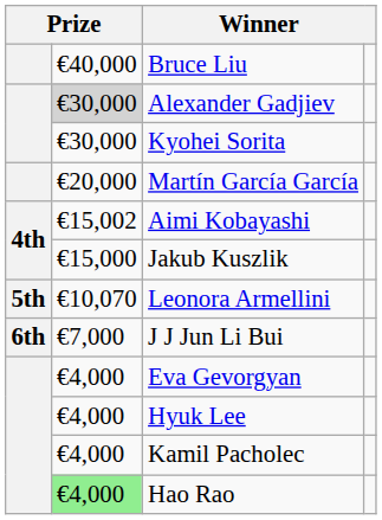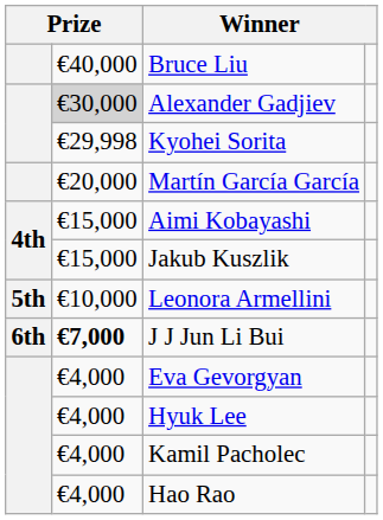Kyohei Sorita | column 2: €30,000 -> €29,998
Aimi Kobayashi | column 2: €15,002 -> €15,000
Leonora Armellini | column 2: €10,070 -> €10,000
J J Jun Li Bui | column 2: normal -> bold
Hao Rao | column 2: lightgreen background -> no background
